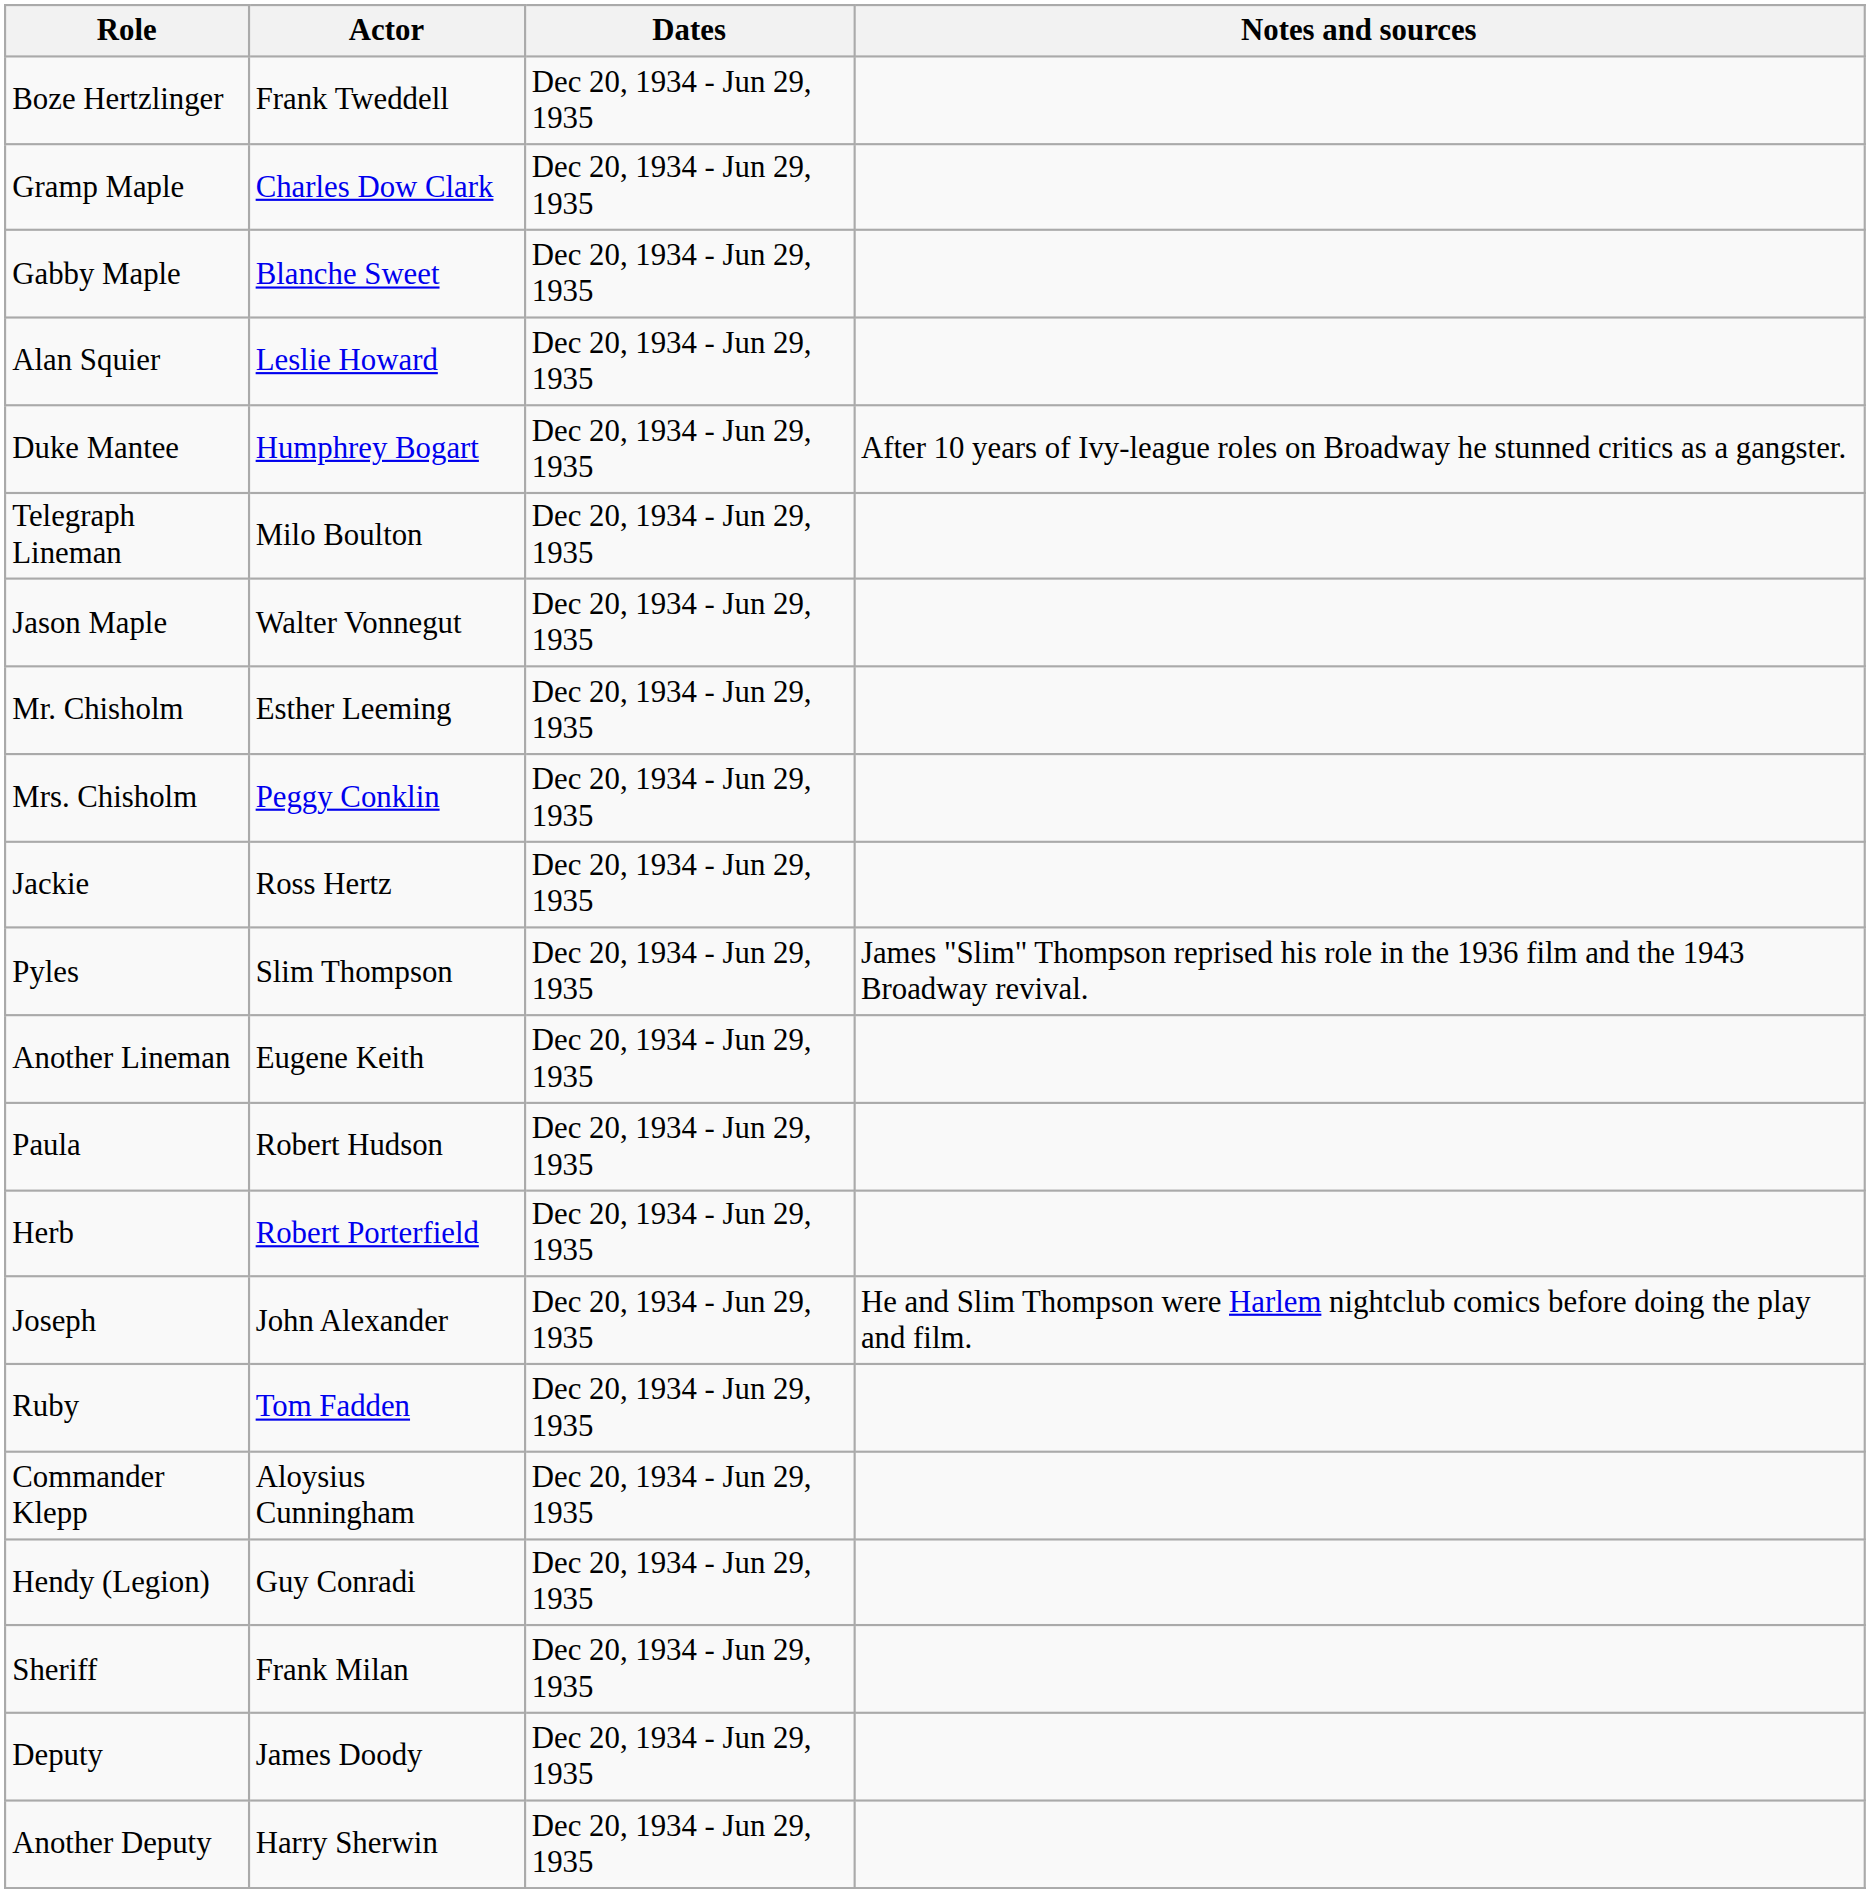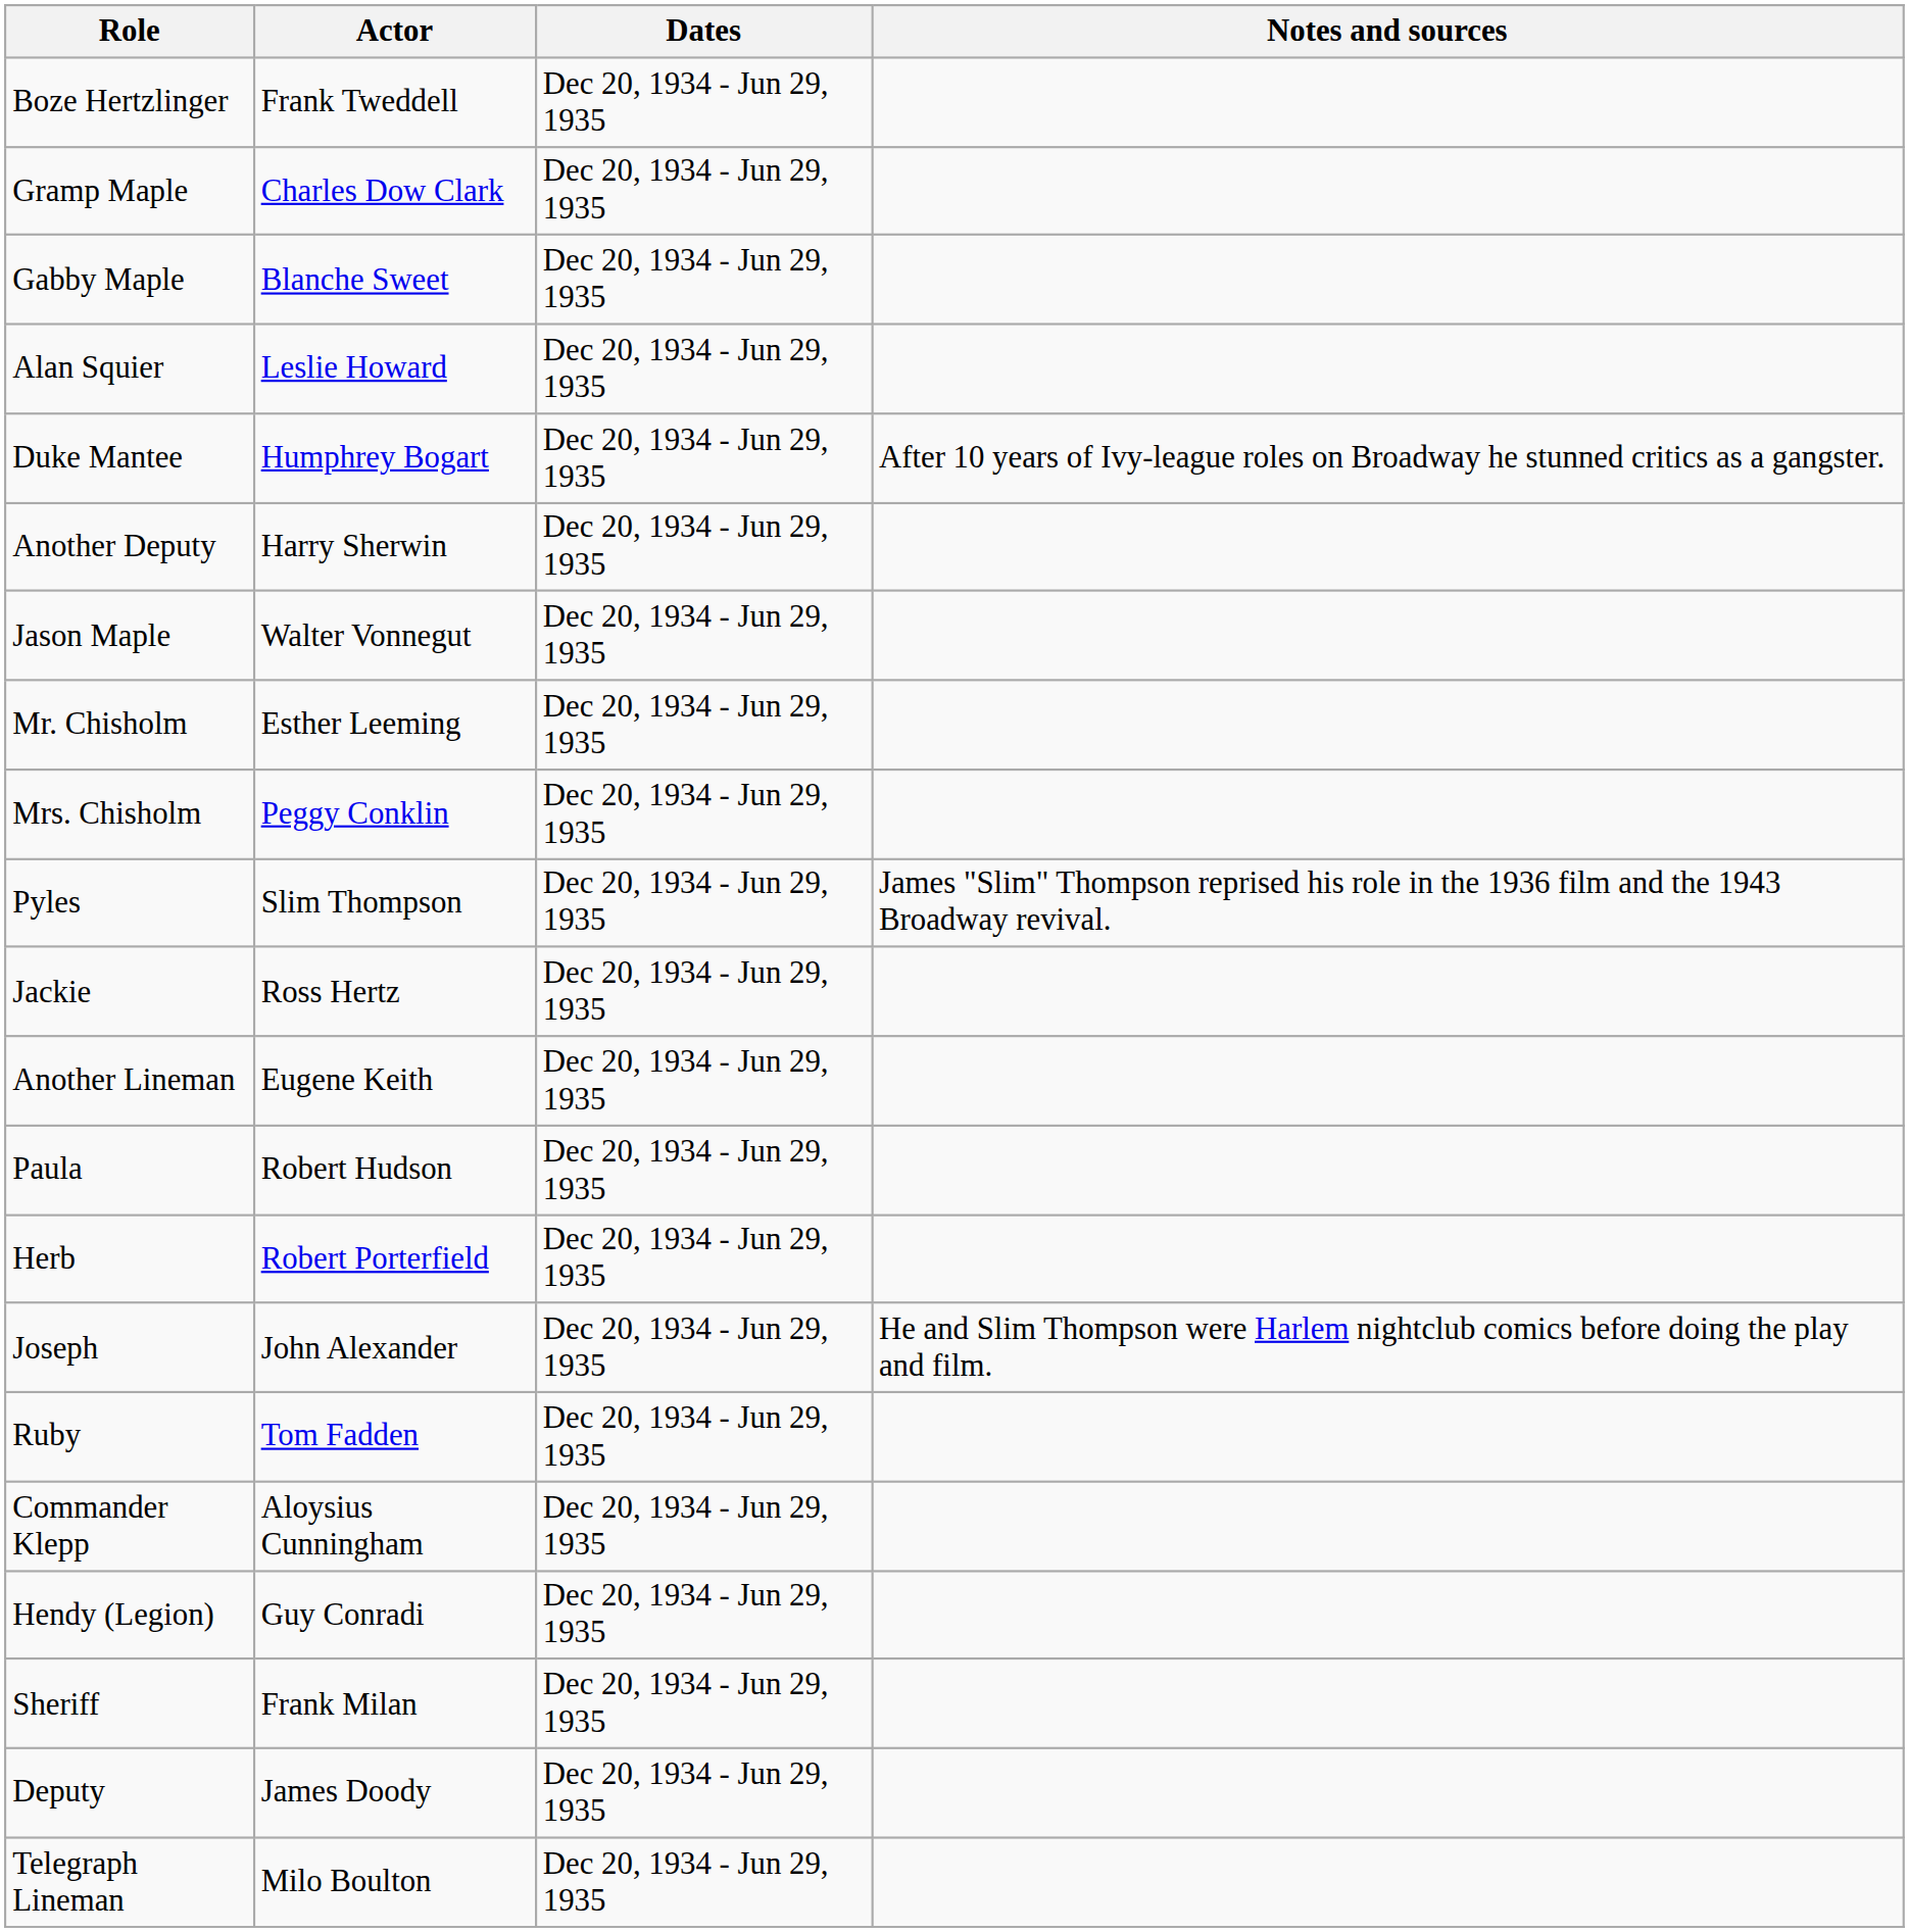rows swapped: Telegraph Lineman <-> Another Deputy
rows swapped: Jackie <-> Pyles
